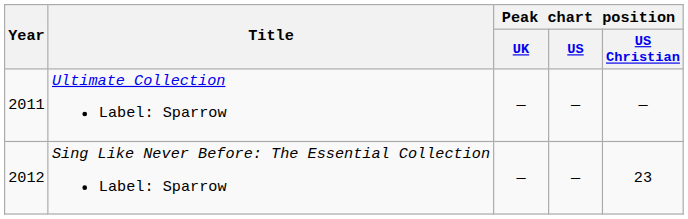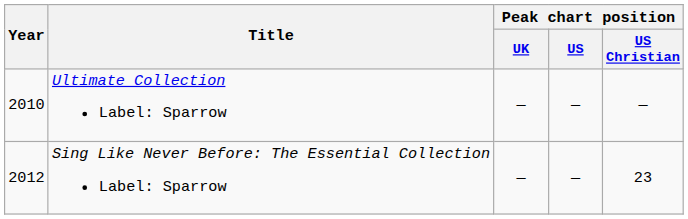Ultimate Collection Label: Sparrow | Year: 2011 -> 2010
